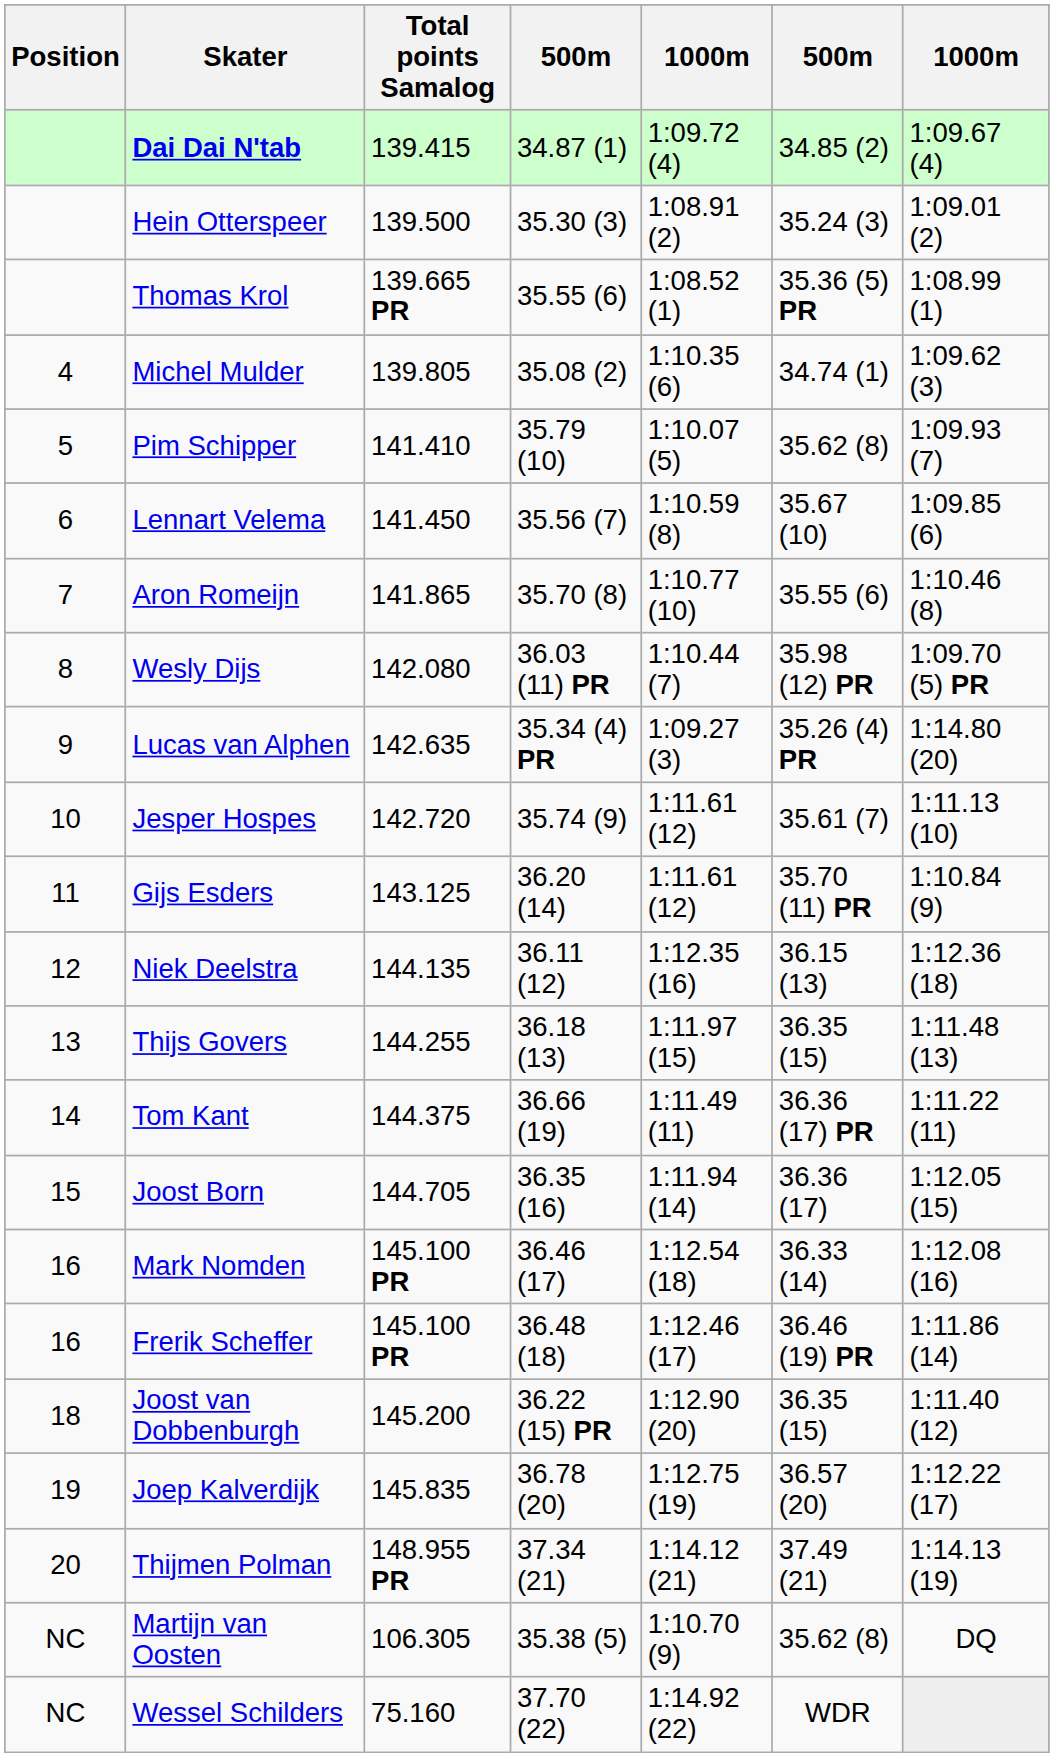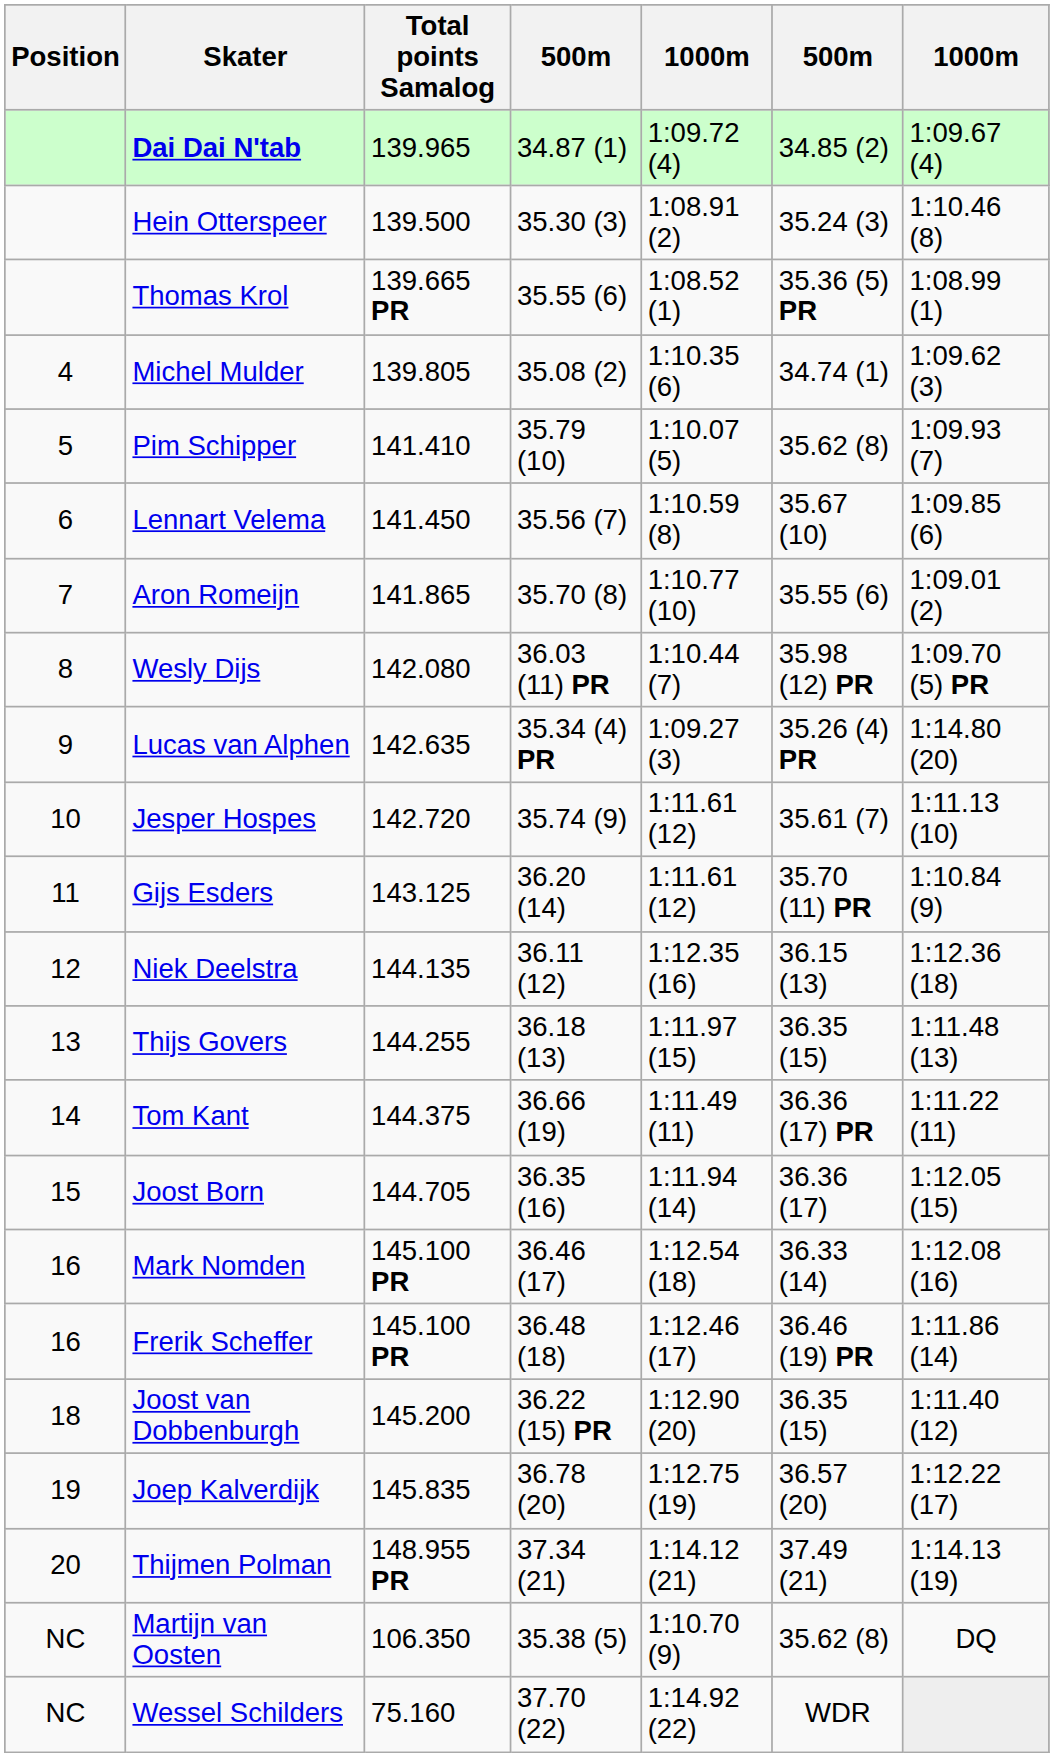Dai Dai N'tab | Total points Samalog: 139.415 -> 139.965
Hein Otterspeer | column 7: 1:09.01 (2) -> 1:10.46 (8)
Aron Romeijn | column 7: 1:10.46 (8) -> 1:09.01 (2)
Martijn van Oosten | Total points Samalog: 106.305 -> 106.350
